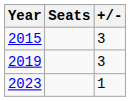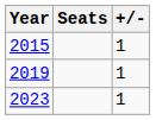2015 | +/-: 3 -> 1
2019 | +/-: 3 -> 1
